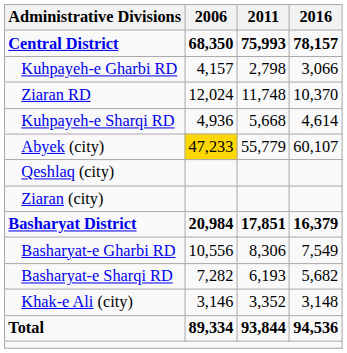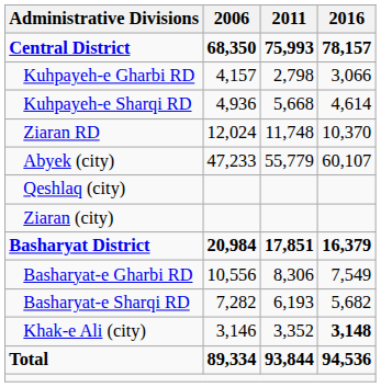rows swapped: Kuhpayeh-e Sharqi RD <-> Ziaran RD
Abyek (city) | 2006: gold background -> no background
Khak-e Ali (city) | 2016: normal -> bold
